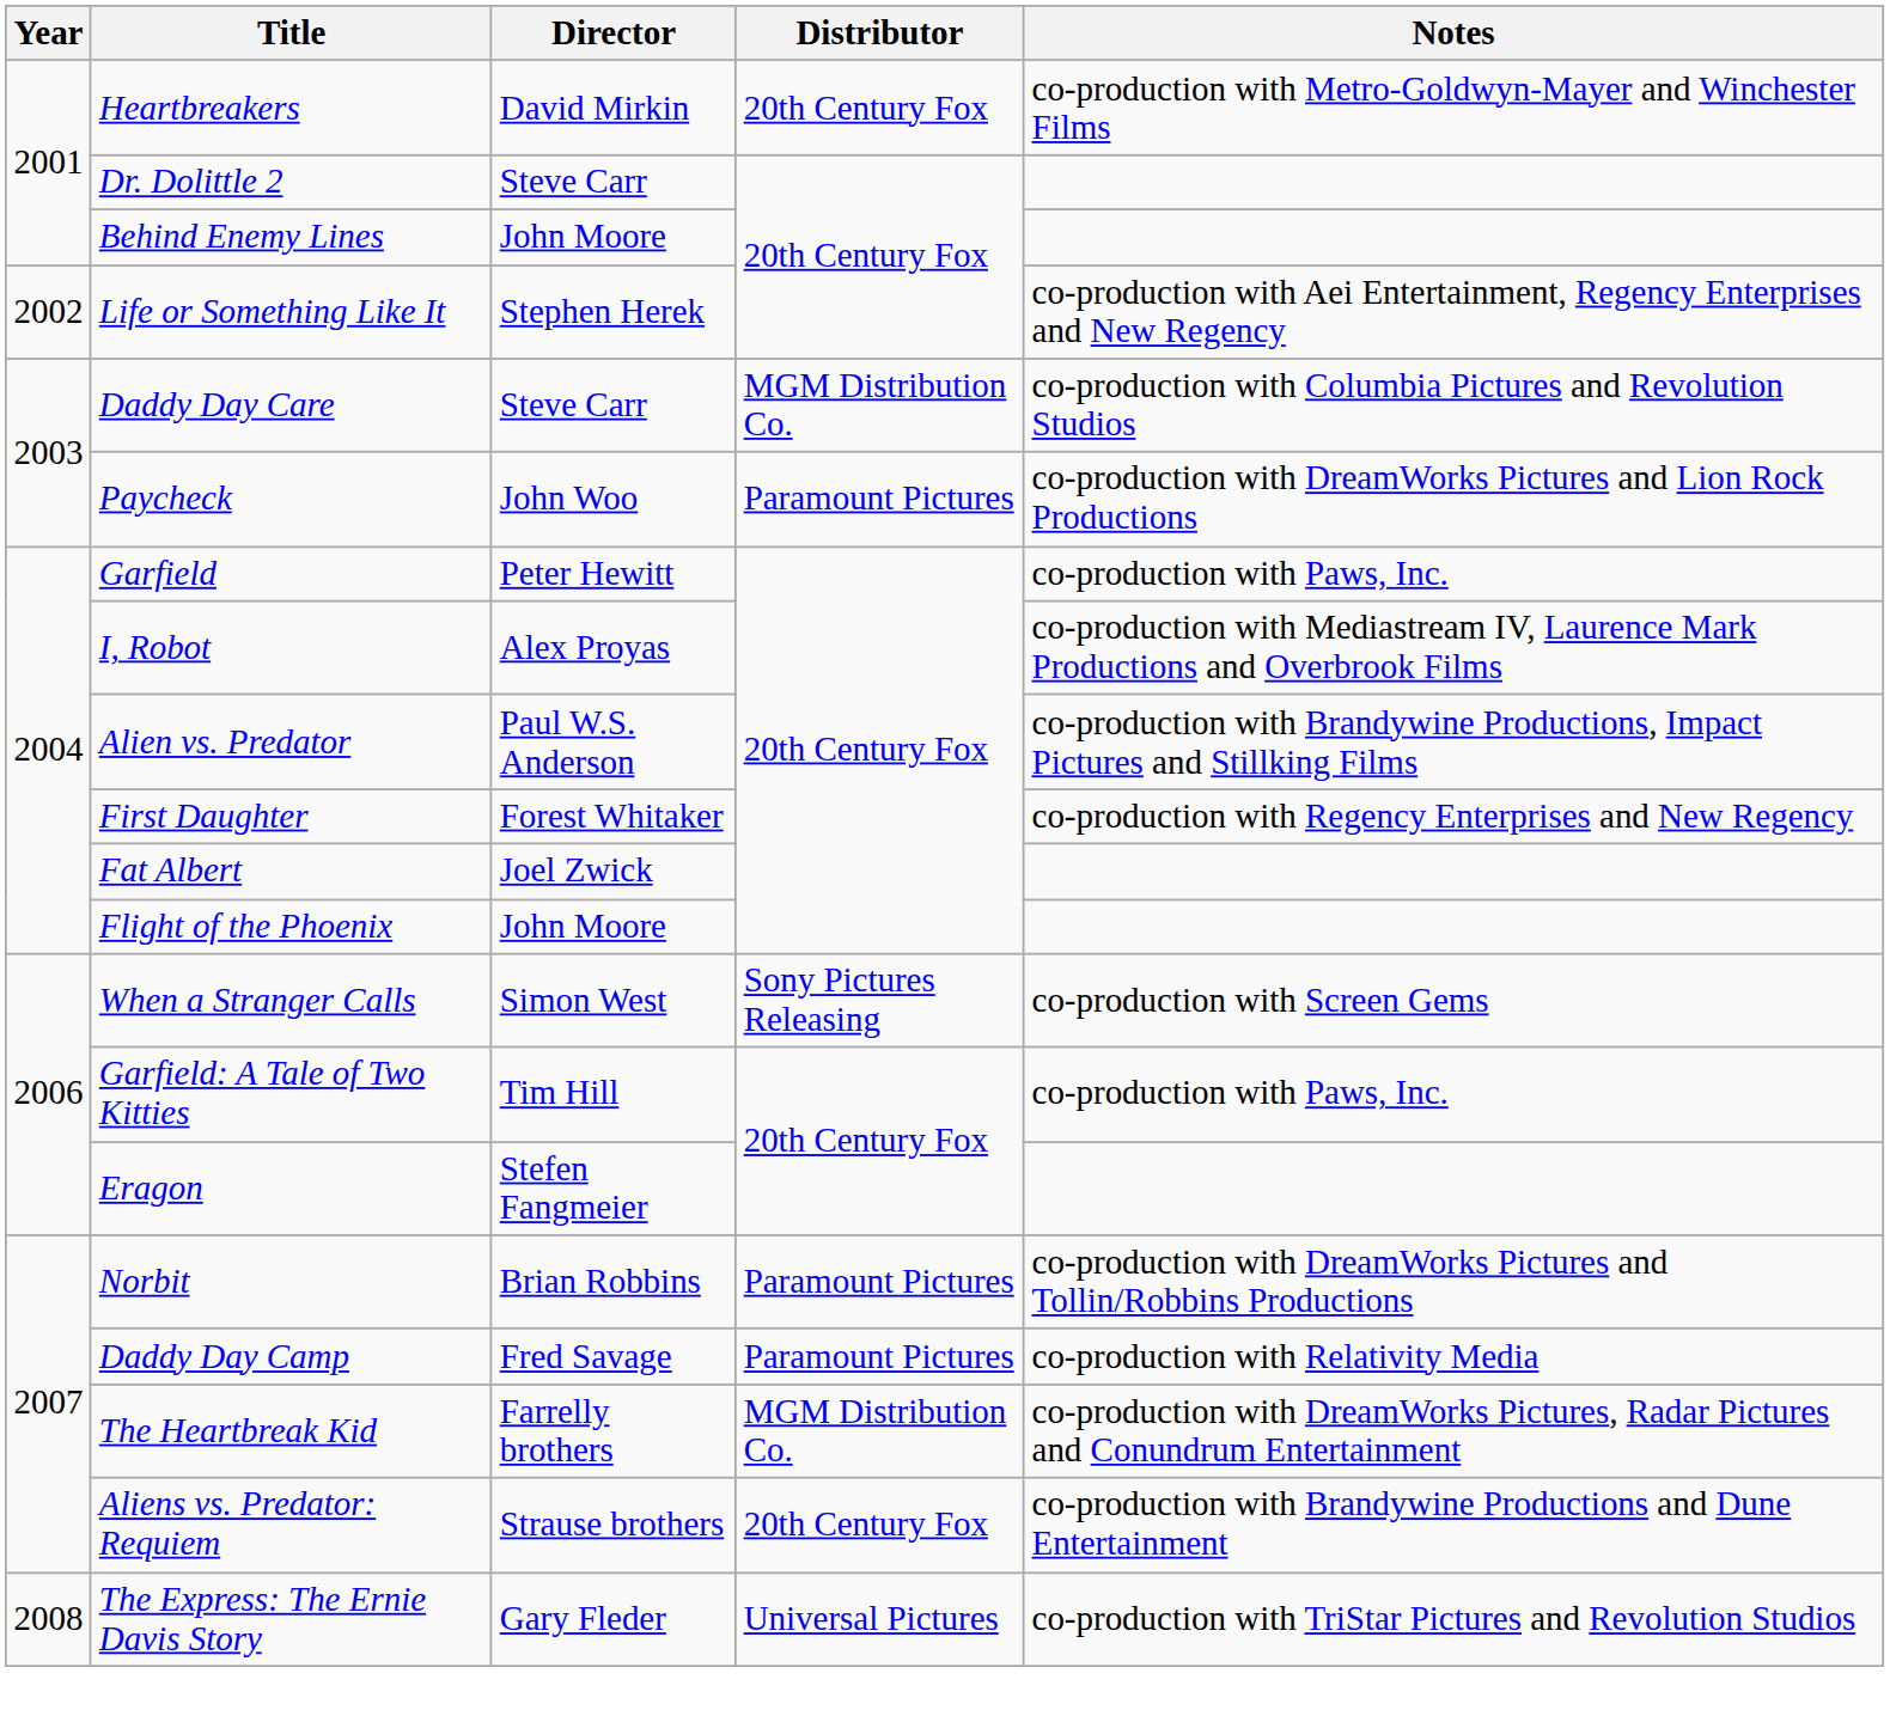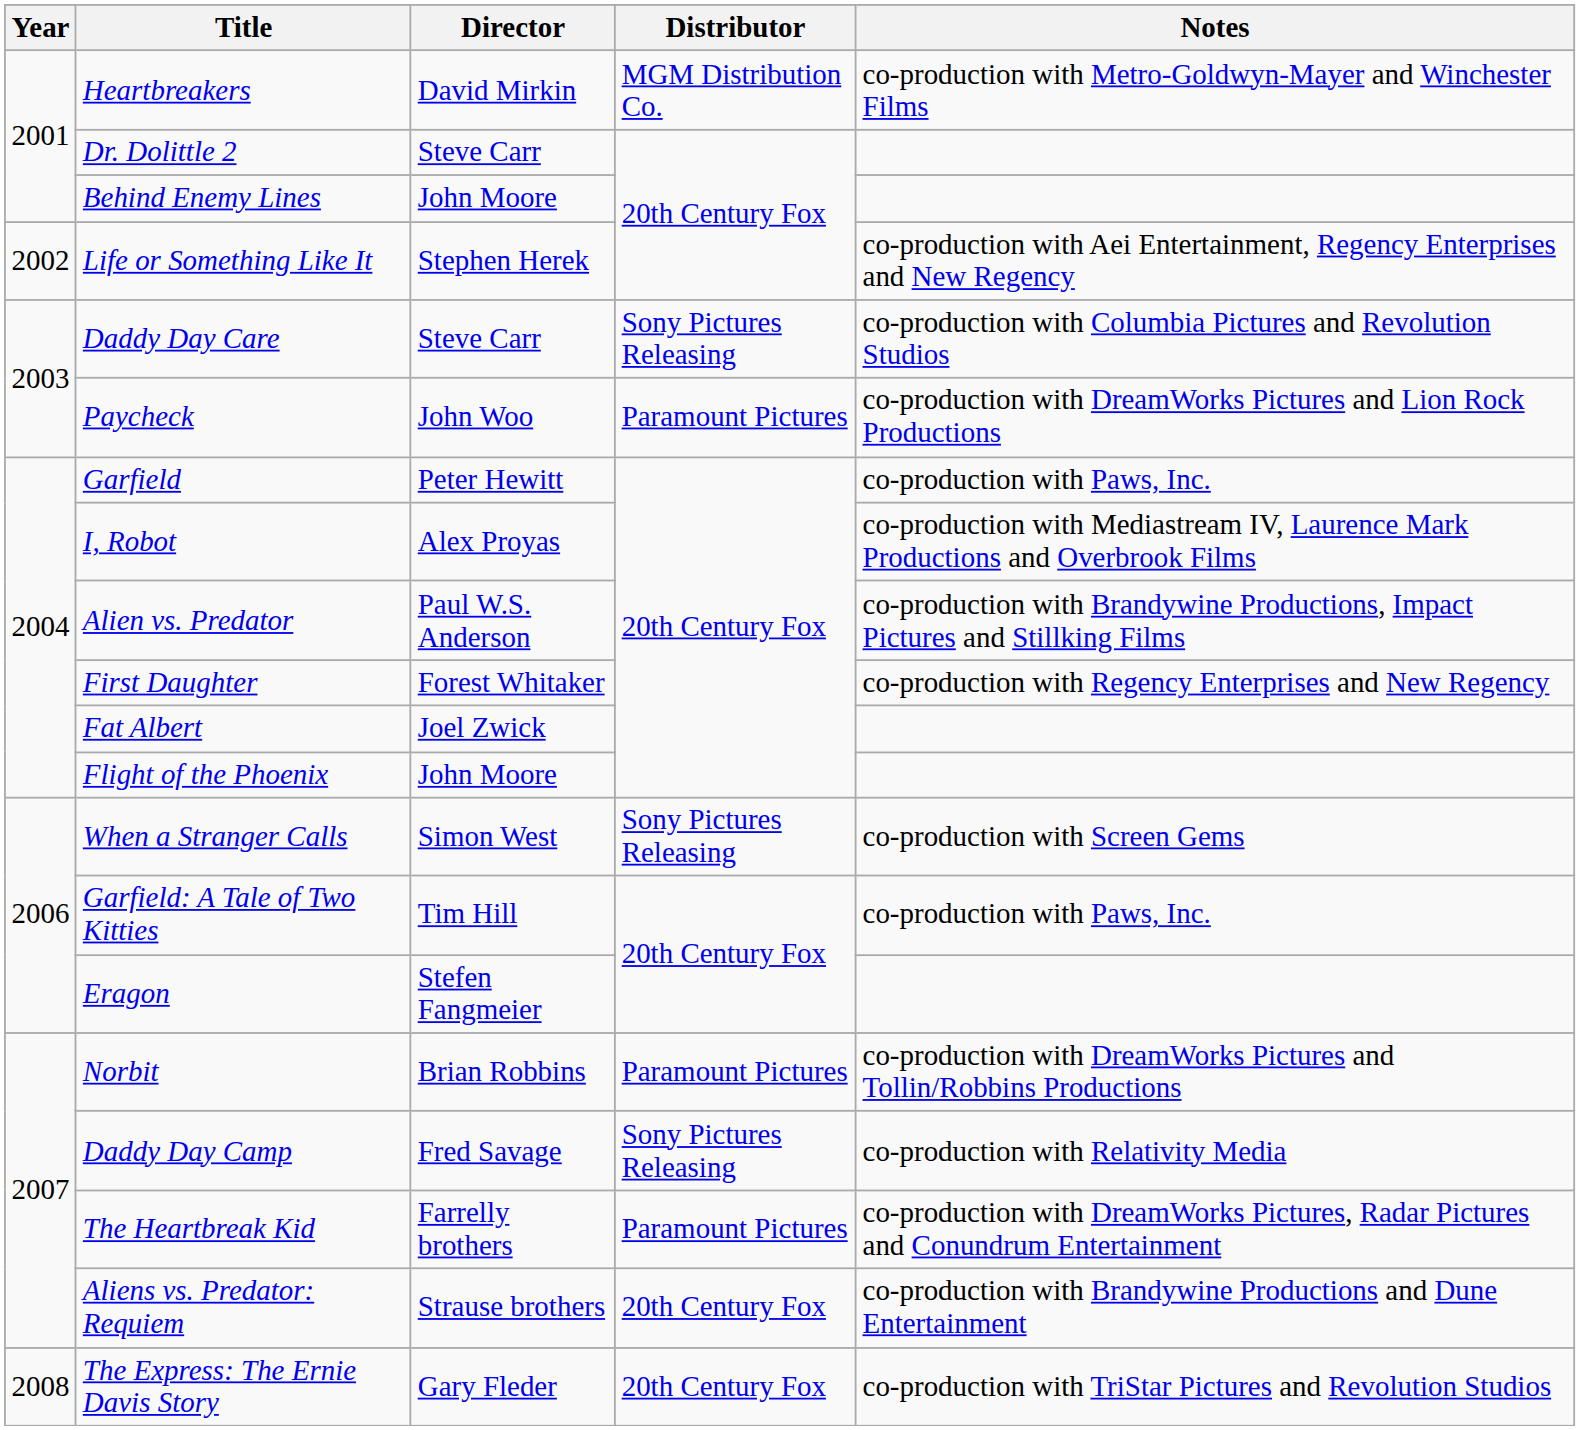Heartbreakers | Distributor: 20th Century Fox -> MGM Distribution Co.
Daddy Day Care | Distributor: MGM Distribution Co. -> Sony Pictures Releasing
Daddy Day Camp | Distributor: Paramount Pictures -> Sony Pictures Releasing
The Heartbreak Kid | Distributor: MGM Distribution Co. -> Paramount Pictures
The Express: The Ernie Davis Story | Distributor: Universal Pictures -> 20th Century Fox
